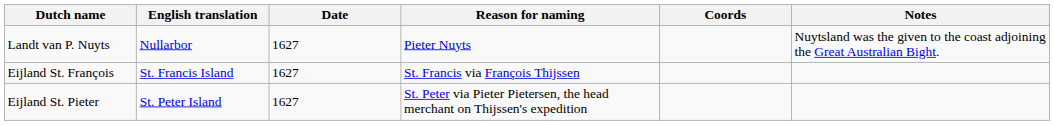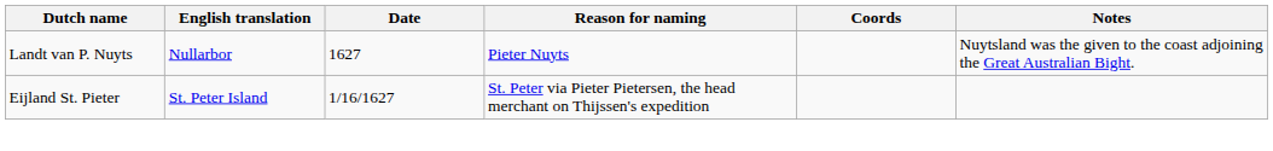- row: Eijland St. François | St. Francis Island | 1627 | St. Francis via François Thijssen
Eijland St. Pieter | Date: 1627 -> 1/16/1627
